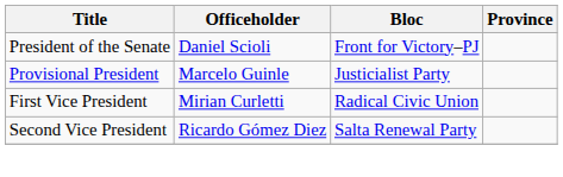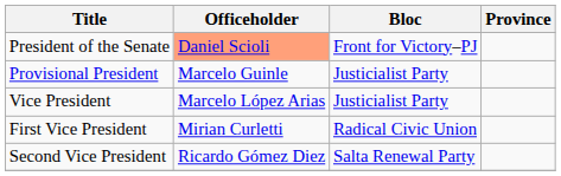President of the Senate | Officeholder: no background -> lightsalmon background
+ row: Vice President | Marcelo López Arias | Justicialist Party
